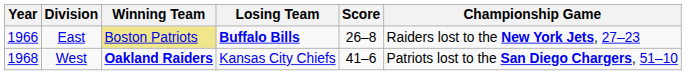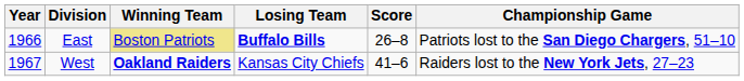East | Championship Game: Raiders lost to the New York Jets, 27–23 -> Patriots lost to the San Diego Chargers, 51–10
West | Year: 1968 -> 1967
West | Championship Game: Patriots lost to the San Diego Chargers, 51–10 -> Raiders lost to the New York Jets, 27–23
